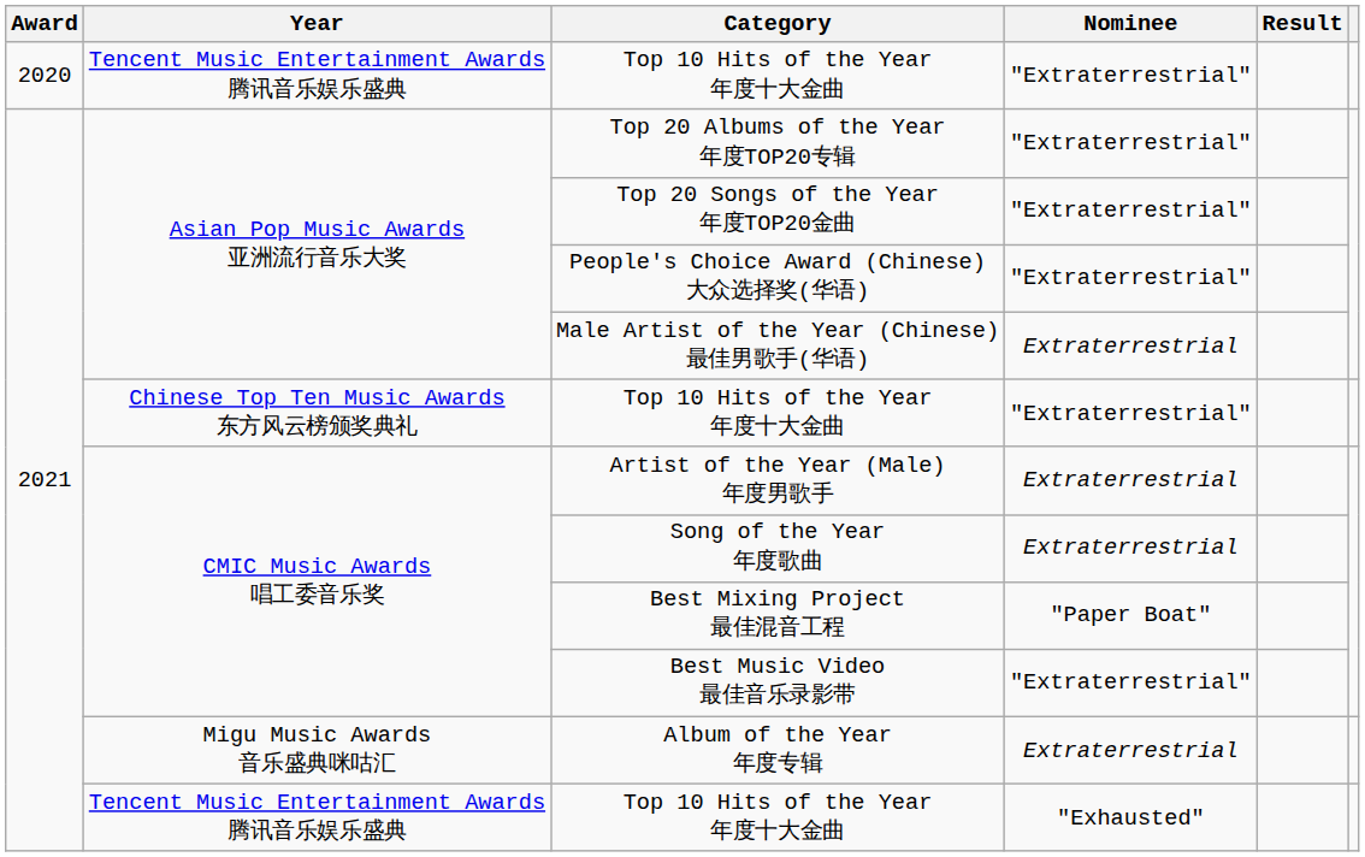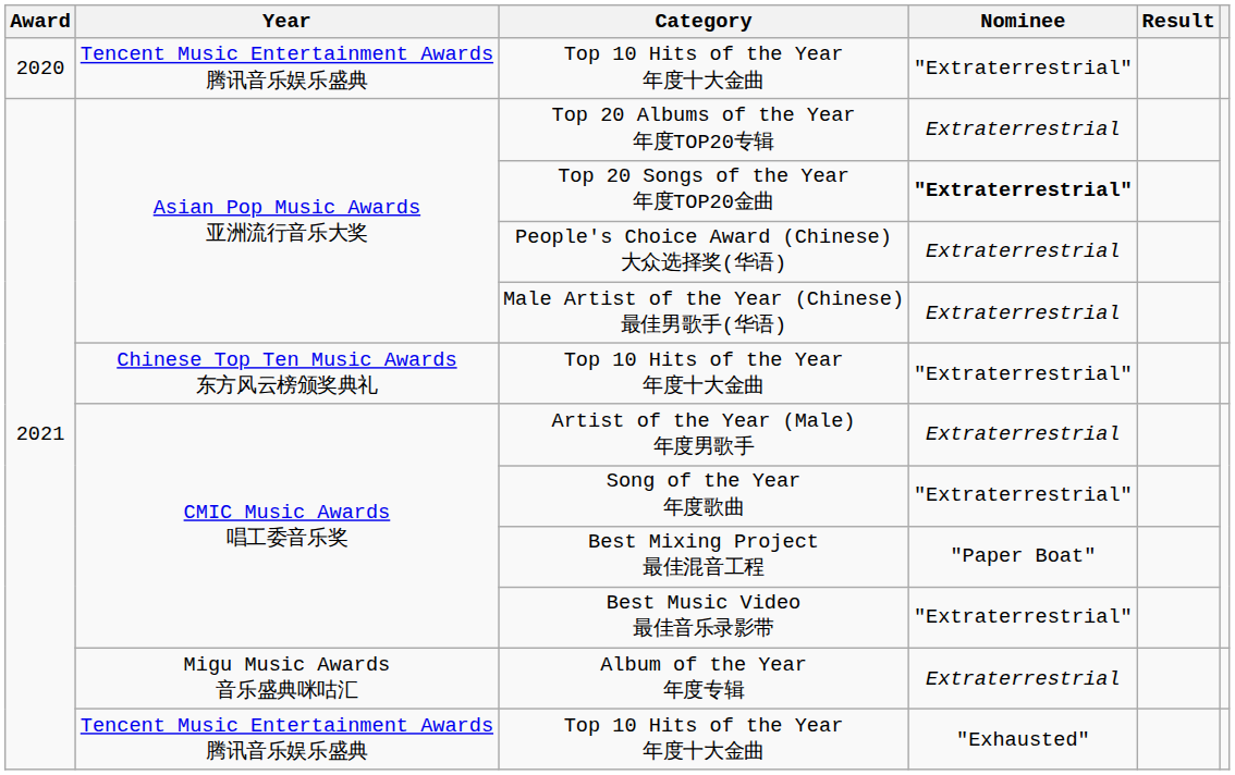Top 20 Albums of the Year 年度TOP20专辑 | Nominee: "Extraterrestrial" -> Extraterrestrial
Top 20 Songs of the Year 年度TOP20金曲 | Nominee: normal -> bold
People's Choice Award (Chinese) 大众选择奖(华语) | Nominee: "Extraterrestrial" -> Extraterrestrial
Song of the Year 年度歌曲 | Nominee: Extraterrestrial -> "Extraterrestrial"
